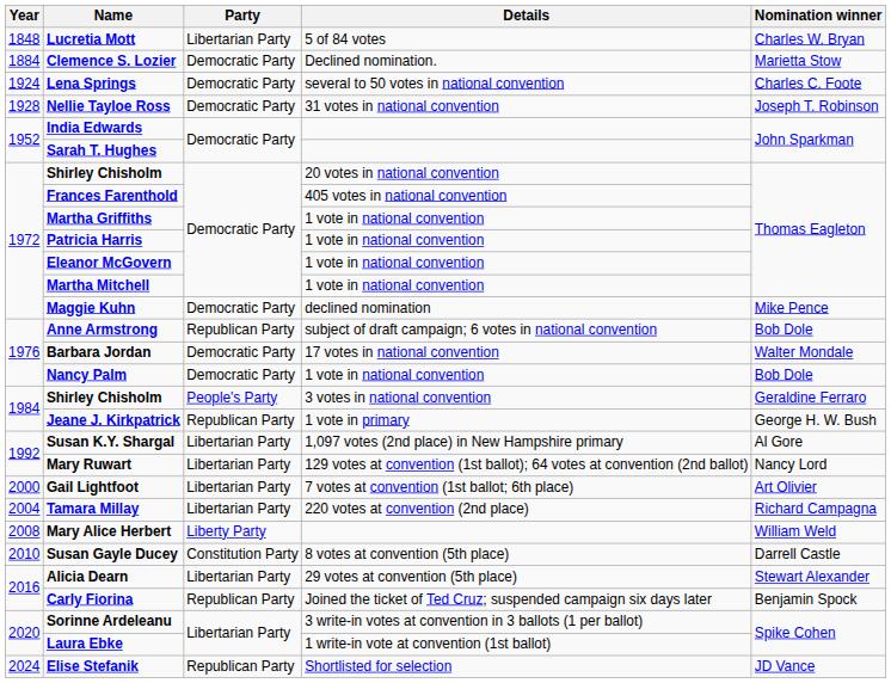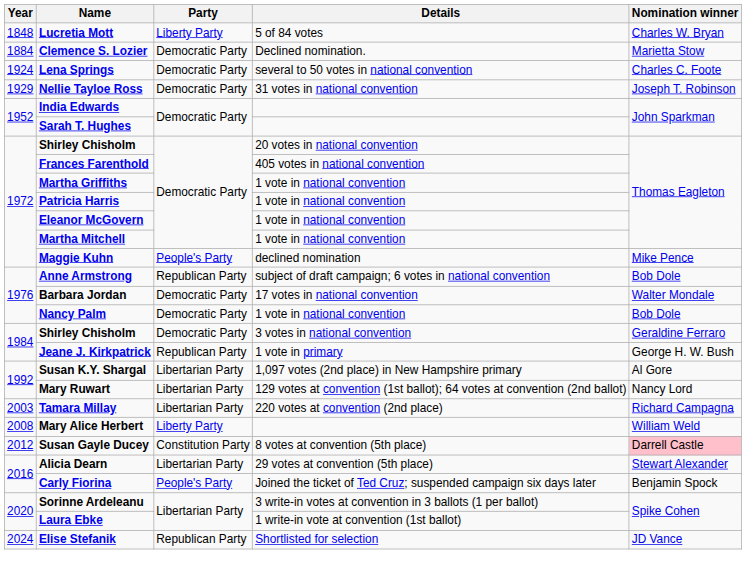Lucretia Mott | Party: Libertarian Party -> Liberty Party
Nellie Tayloe Ross | Year: 1928 -> 1929
Maggie Kuhn | Party: Democratic Party -> People's Party
Shirley Chisholm / 3 votes in national convention | Party: People's Party -> Democratic Party
- row: 2000 | Gail Lightfoot | Libertarian Party | 7 votes at convention (1st ballot; 6th place) | Art Olivier
Tamara Millay | Year: 2004 -> 2003
Susan Gayle Ducey | Year: 2010 -> 2012
Susan Gayle Ducey | Nomination winner: no background -> pink background
Carly Fiorina | Party: Republican Party -> People's Party
